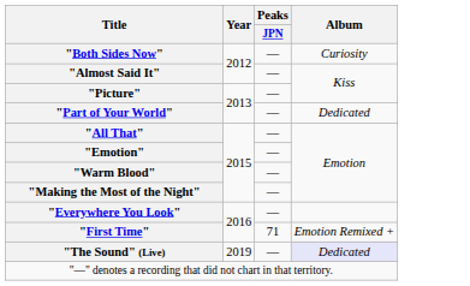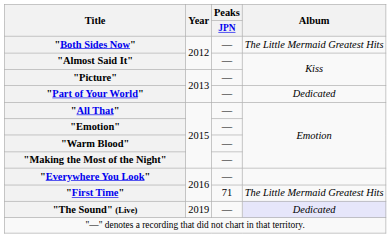"Both Sides Now" | Album: Curiosity -> The Little Mermaid Greatest Hits
"First Time" | Album: Emotion Remixed + -> The Little Mermaid Greatest Hits
